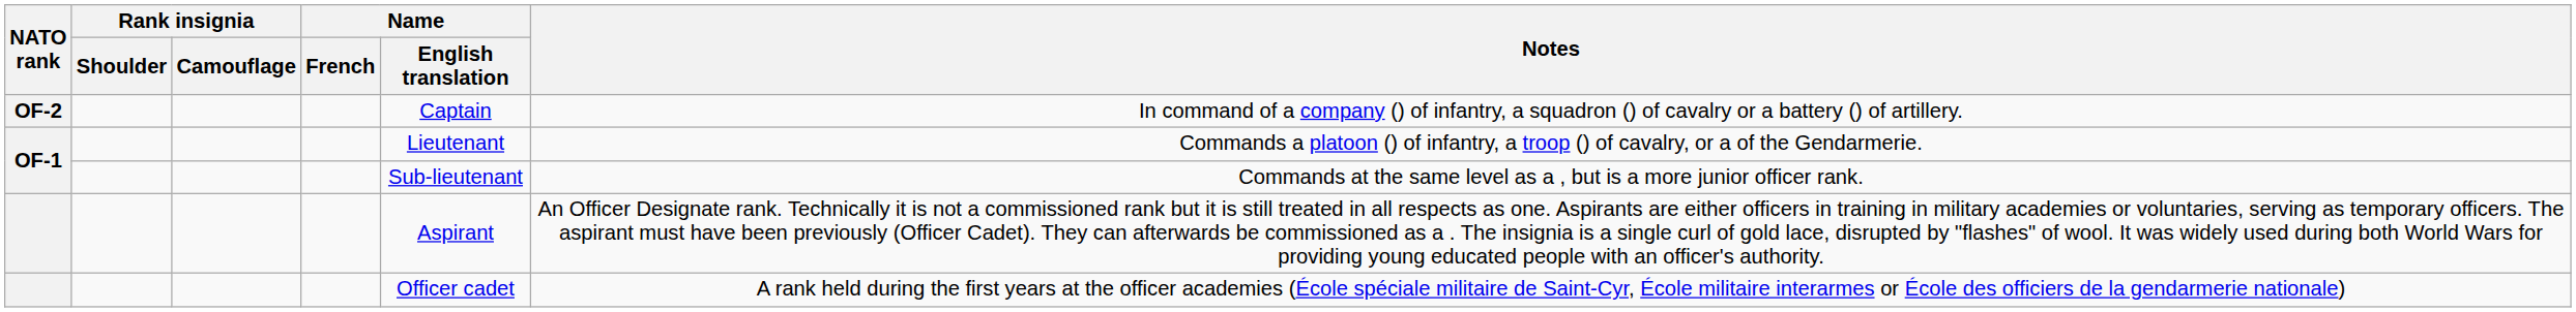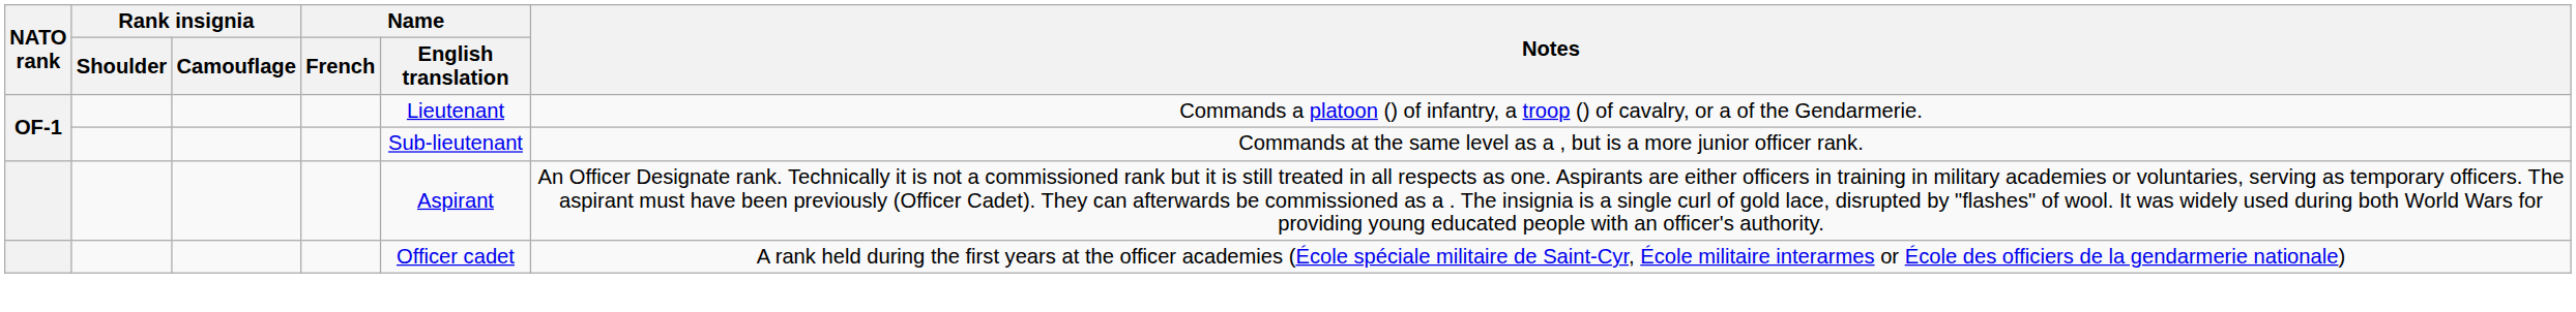- row: OF-2 | Captain | In command of a company () of infantry, a squadron () of cavalry or a battery () of artillery.
